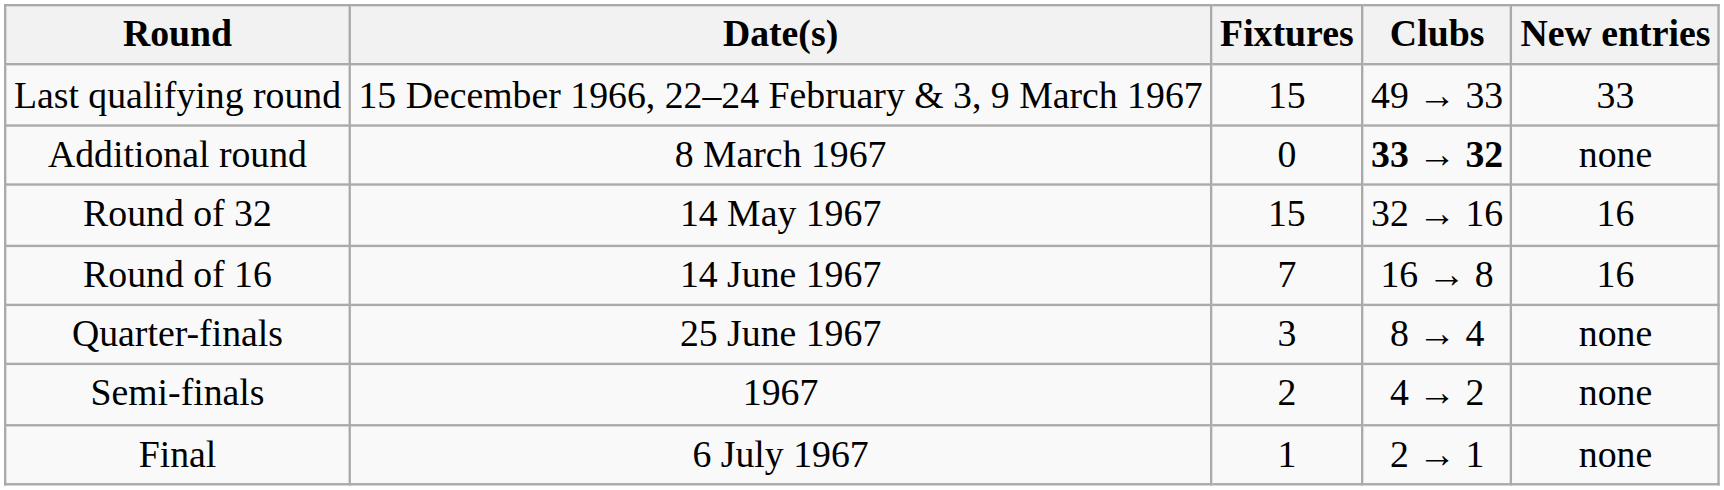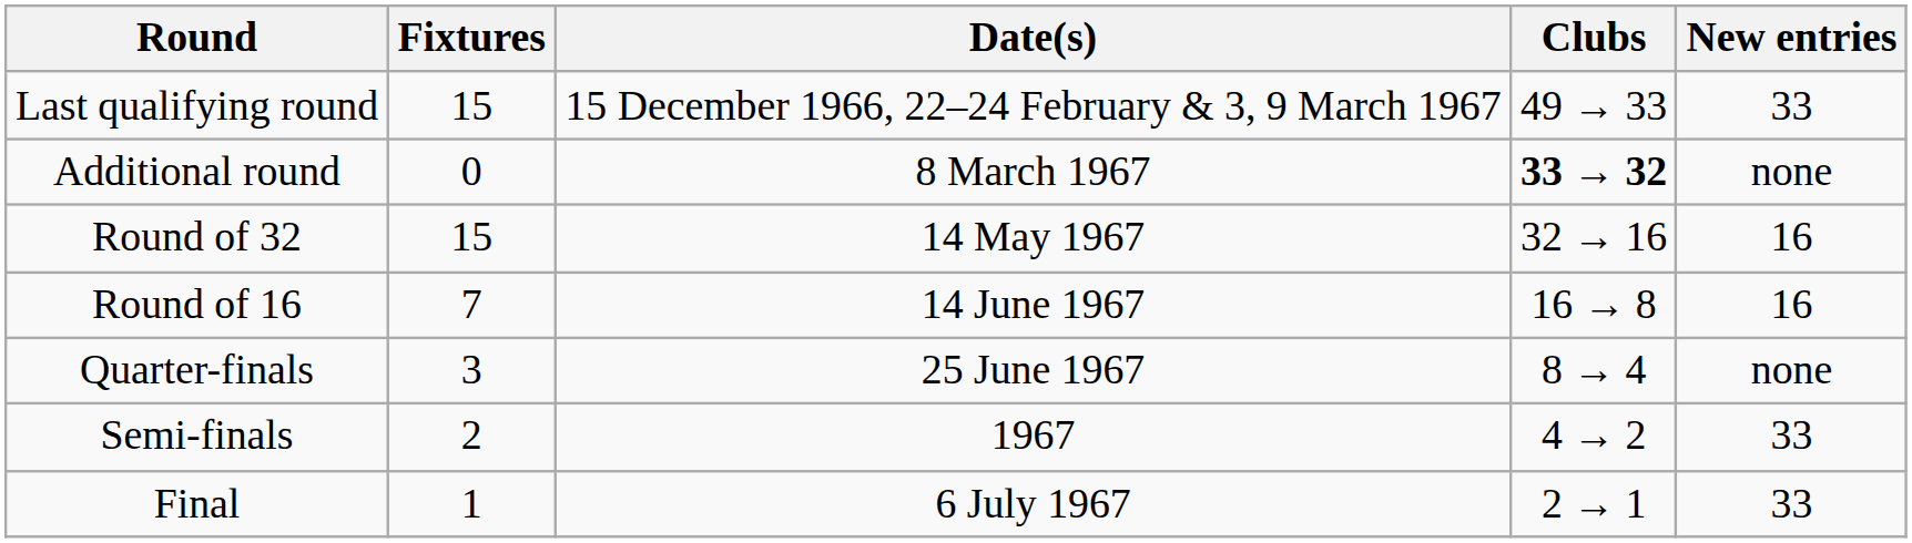columns swapped: Date(s) <-> Fixtures
Semi-finals | New entries: none -> 33
Final | New entries: none -> 33
